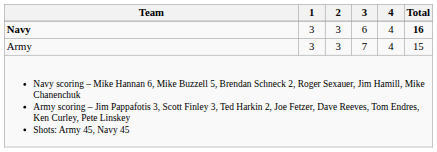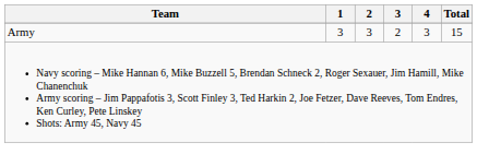- row: Navy | 3 | 3 | 6 | 4 | 16
Army | 3: 7 -> 2
Army | 4: 4 -> 3
